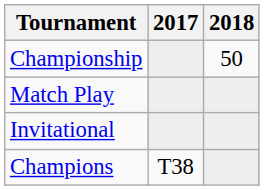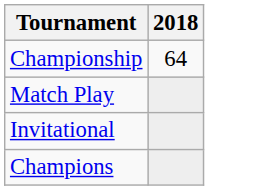- column: 2017 | T38
Championship | 2018: 50 -> 64
